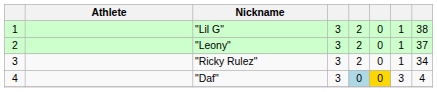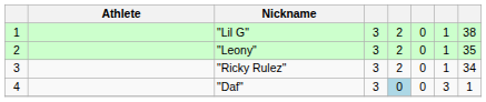"Leony" | column 8: 37 -> 35
"Daf" | column 6: gold background -> no background
"Daf" | column 8: 4 -> 1
